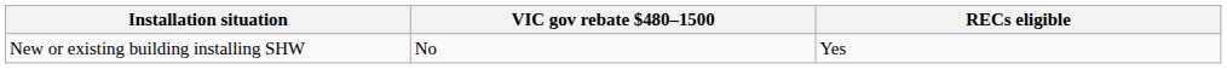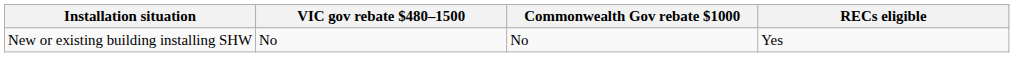+ column: Commonwealth Gov rebate $1000 | No
